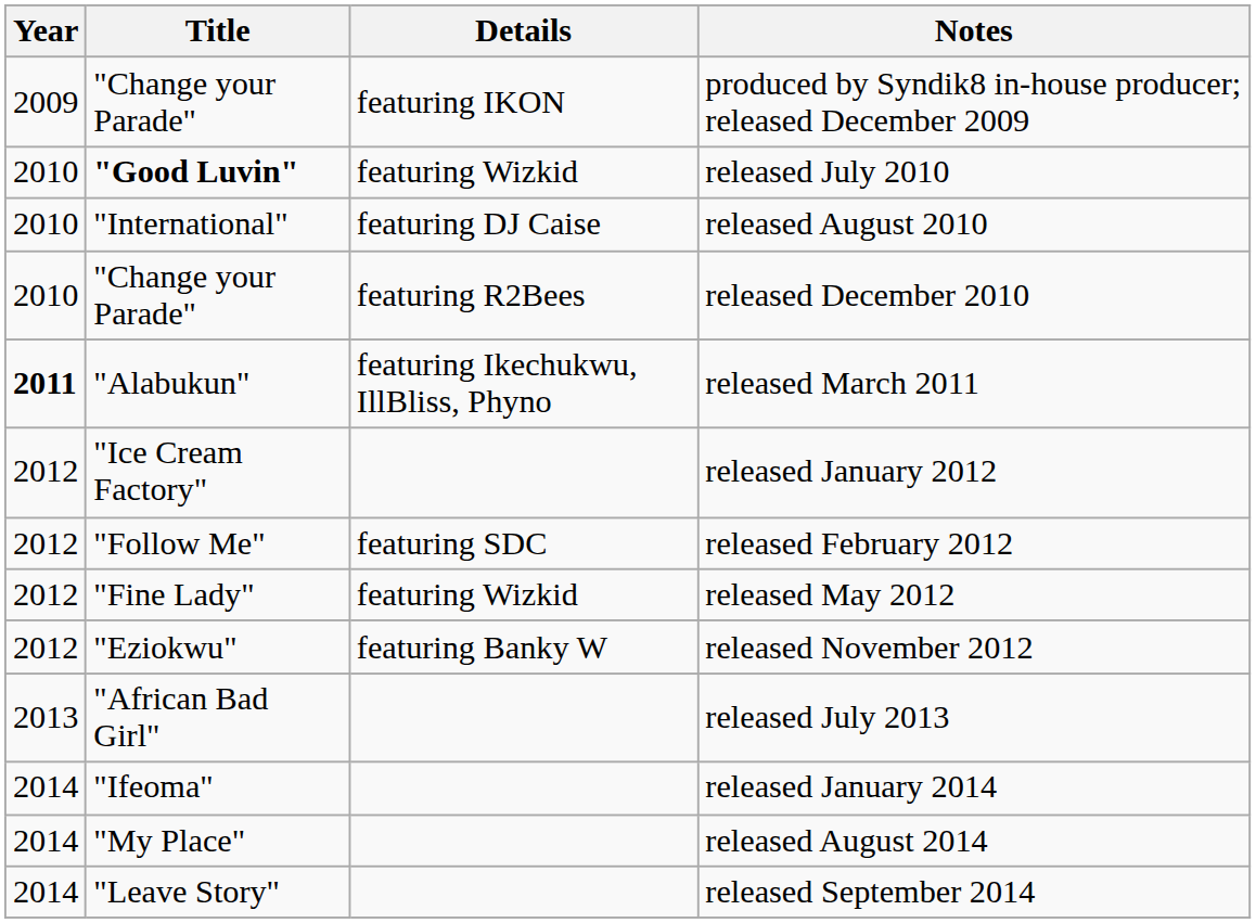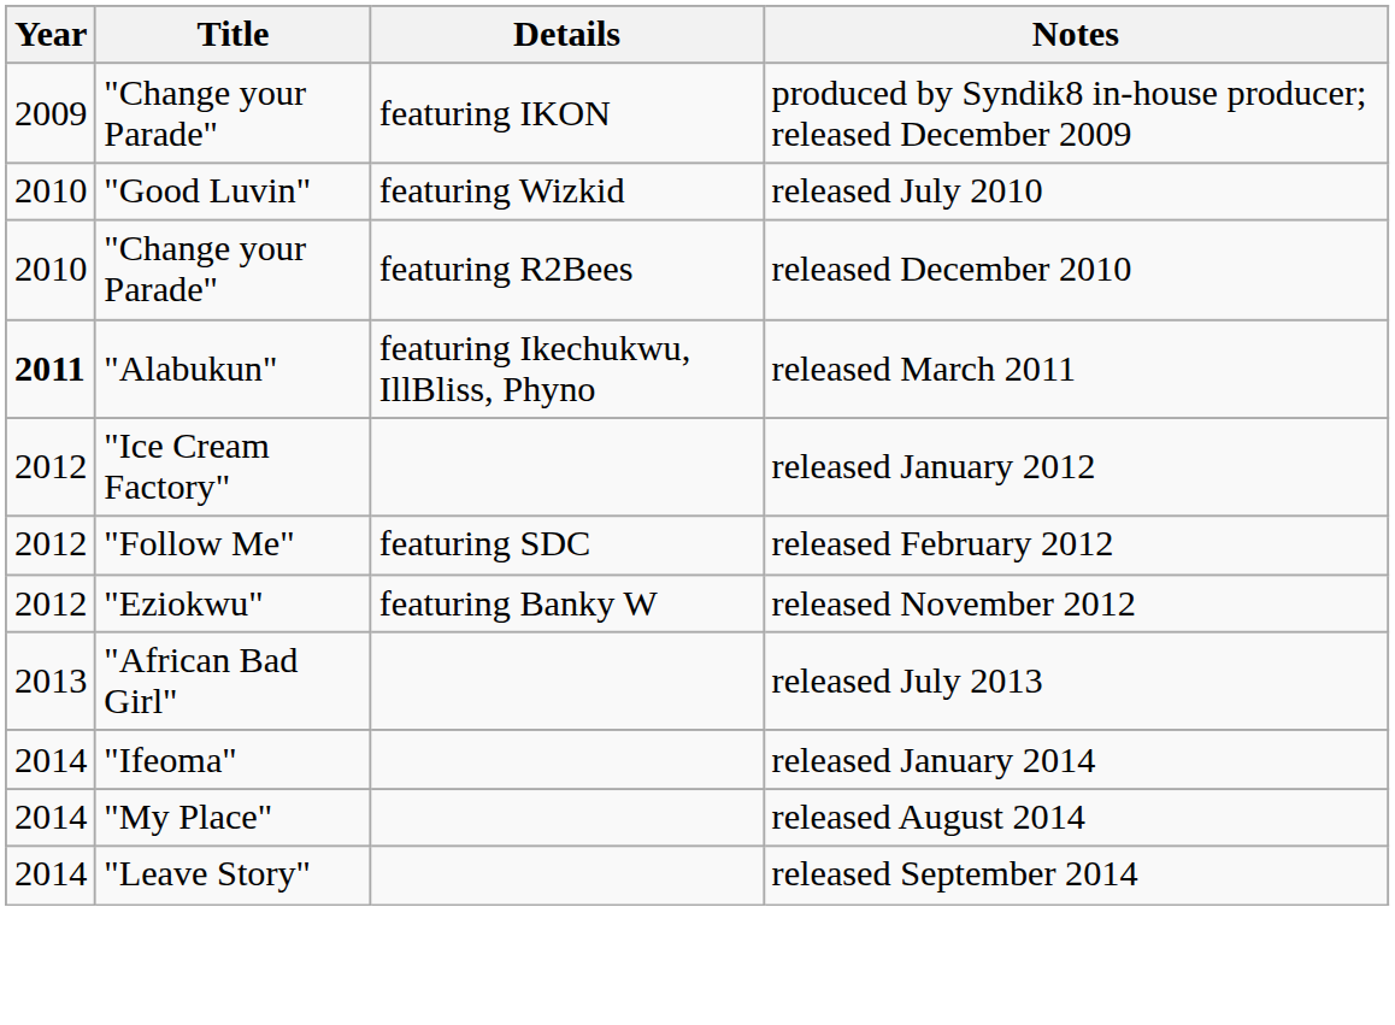released July 2010 | Title: bold -> normal
- row: 2010 | "International" | featuring DJ Caise | released August 2010
- row: 2012 | "Fine Lady" | featuring Wizkid | released May 2012
